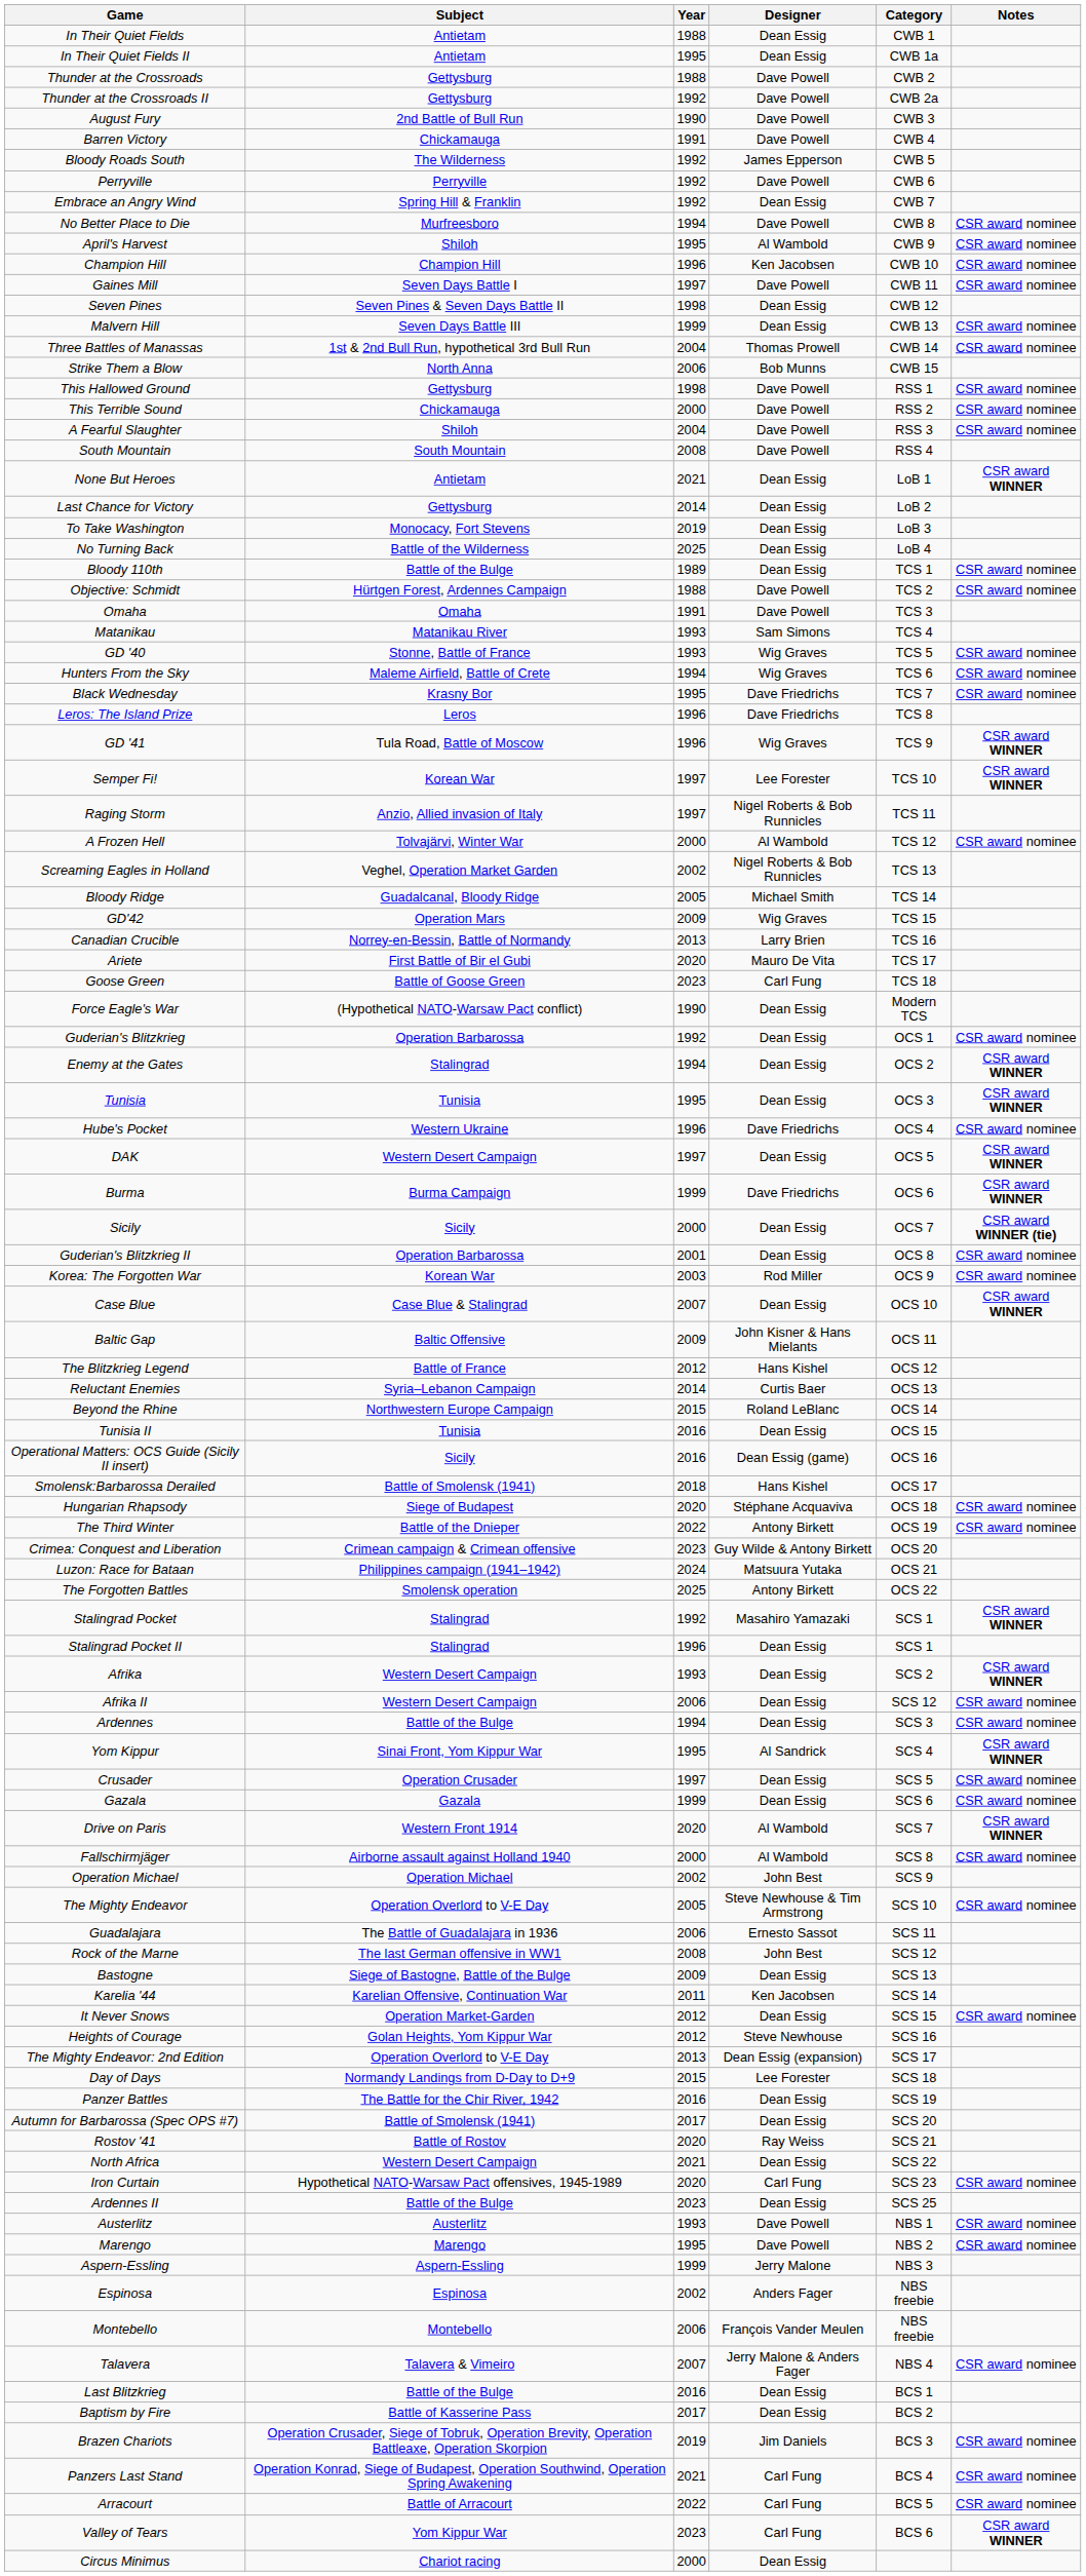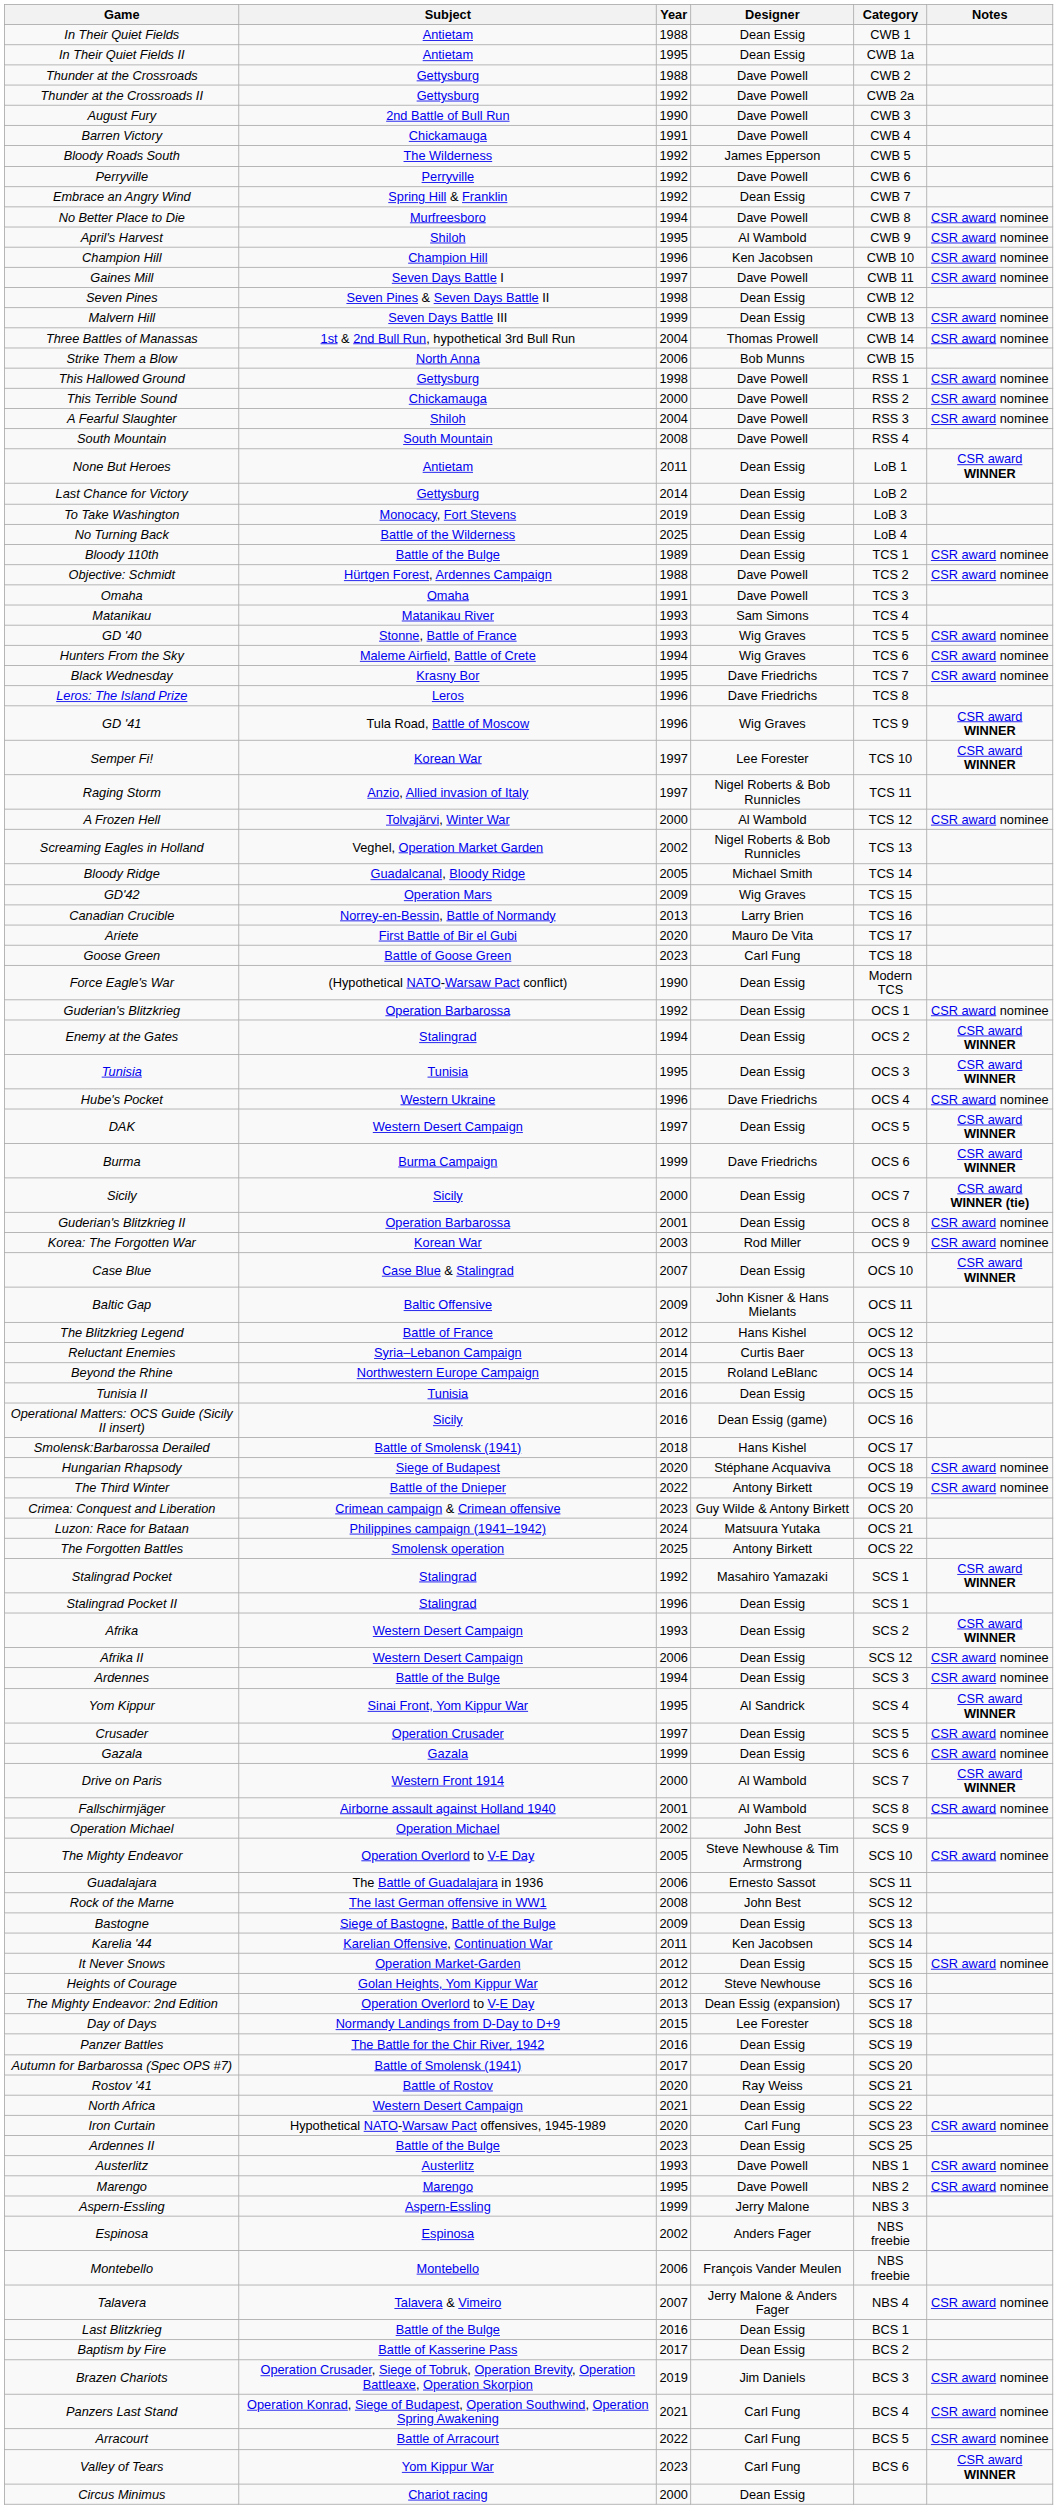None But Heroes | Year: 2021 -> 2011
Drive on Paris | Year: 2020 -> 2000
Fallschirmjäger | Year: 2000 -> 2001
